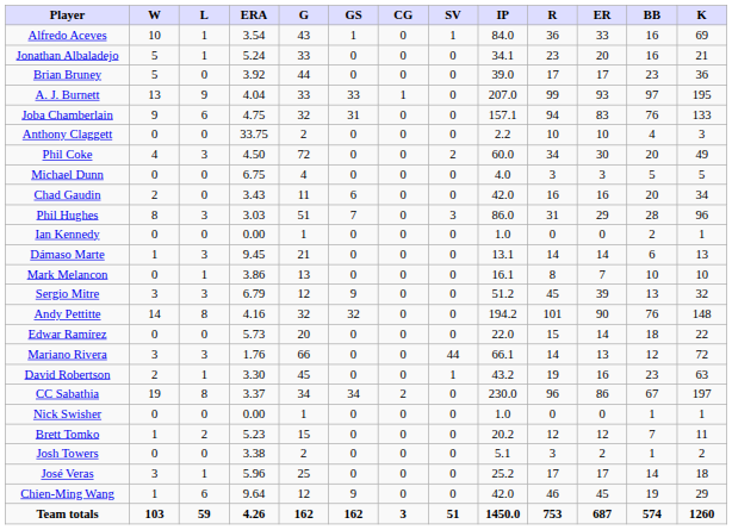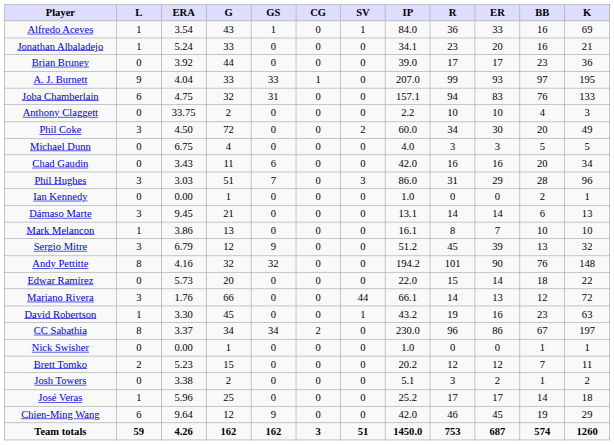- column: W | 10 | 5 | 5 | 13 | 9 | 0 | 4 | 0 | 2 | 8 | 0 | 1 | 0 | 3 | 14 | 0 | 3 | 2 | 19 | 0 | 1 | 0 | 3 | 1 | 103
